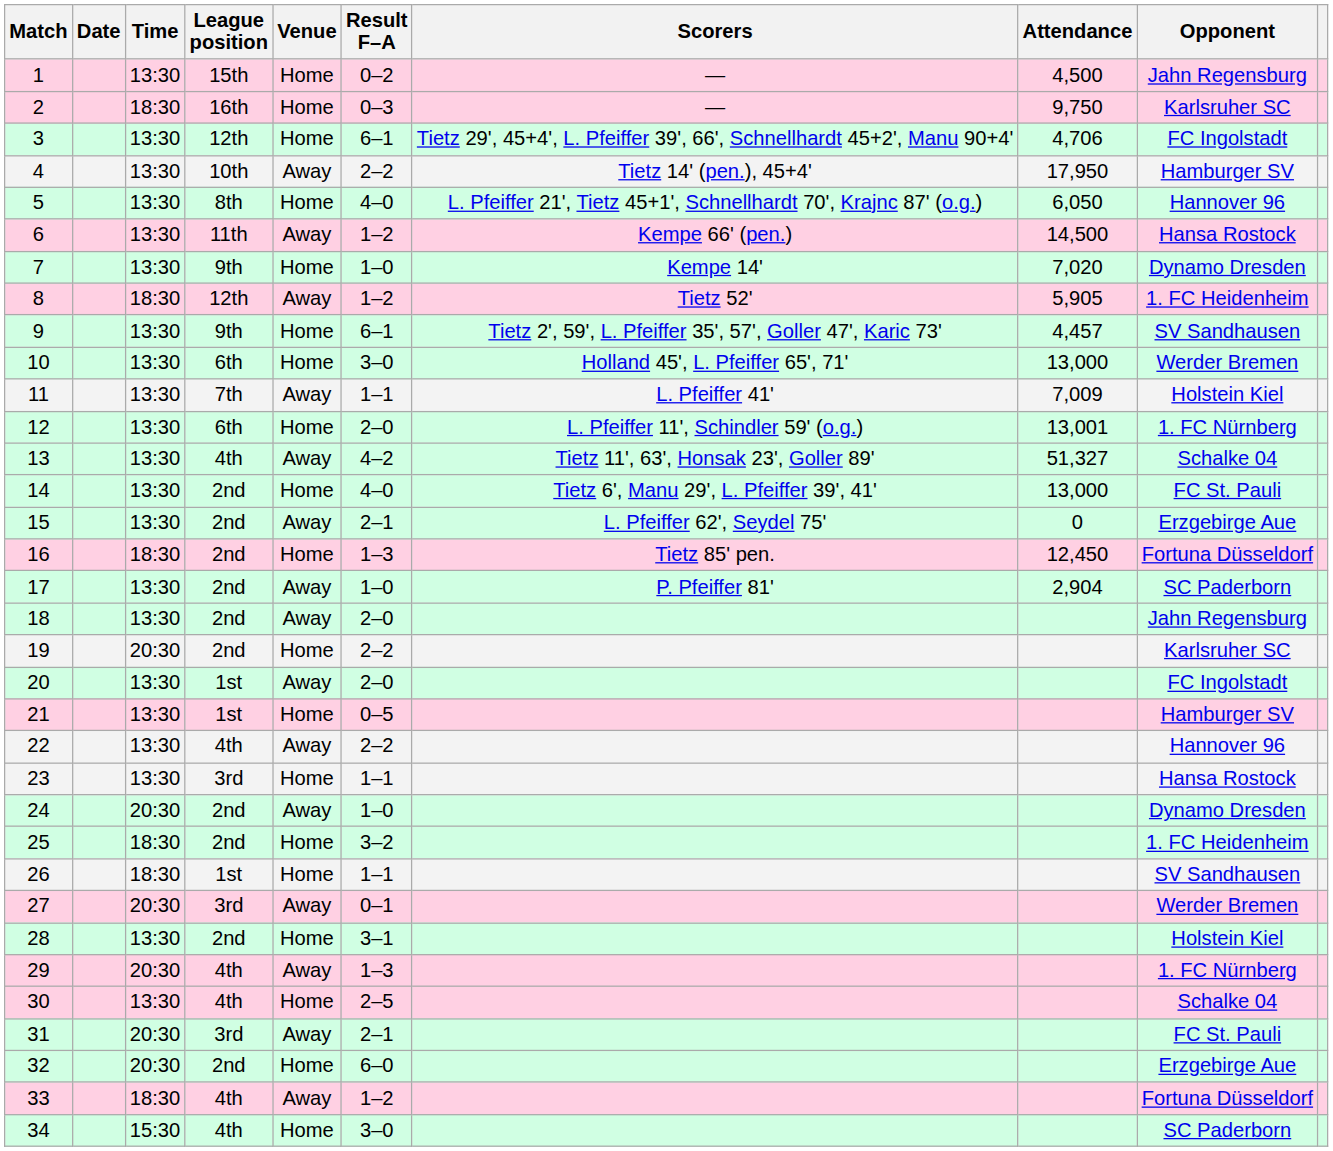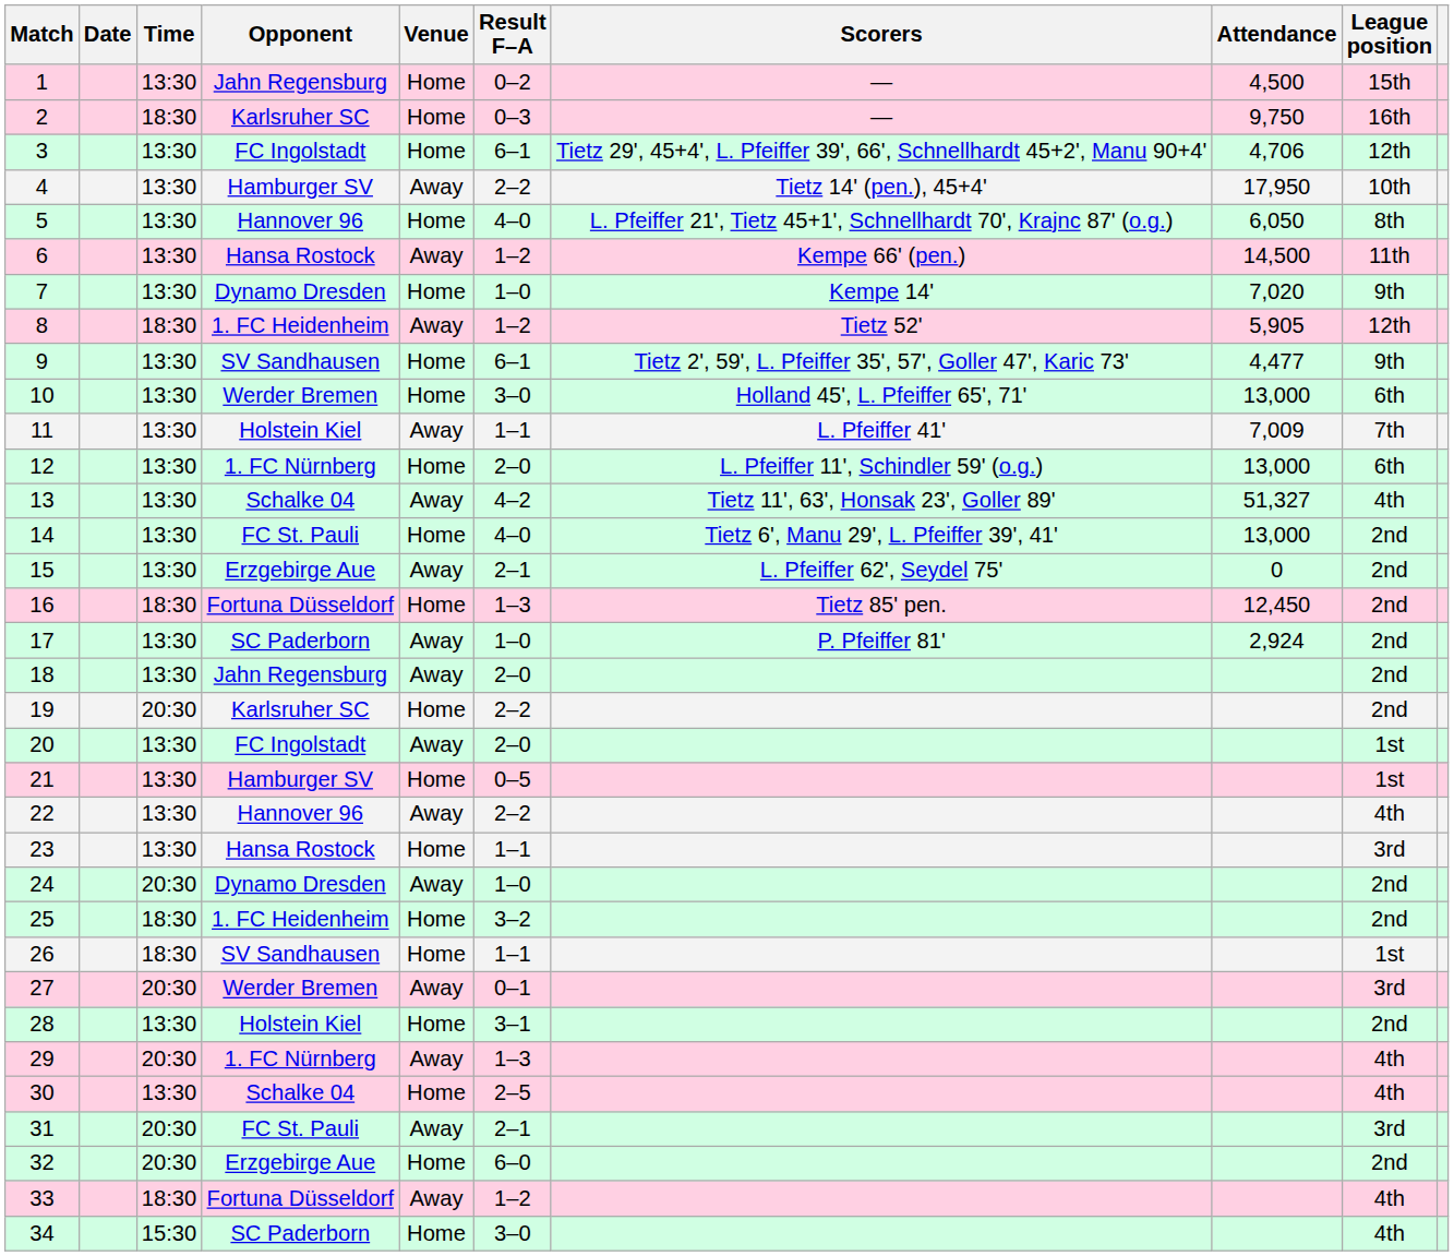columns swapped: Opponent <-> League position
9 | Attendance: 4,457 -> 4,477
12 | Attendance: 13,001 -> 13,000
17 | Attendance: 2,904 -> 2,924
